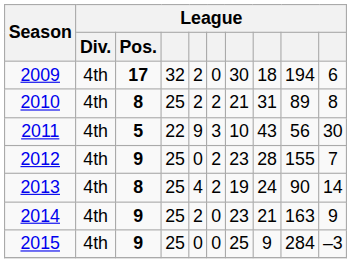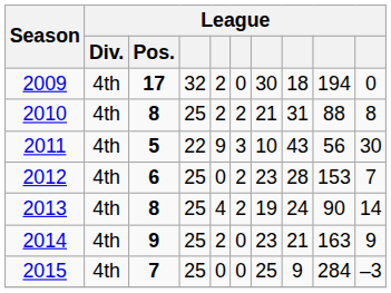2009 | column 10: 6 -> 0
2010 | column 9: 89 -> 88
2012 | League / Pos.: 9 -> 6
2012 | column 9: 155 -> 153
2015 | League / Pos.: 9 -> 7
